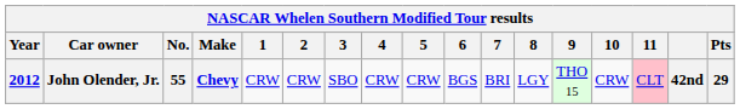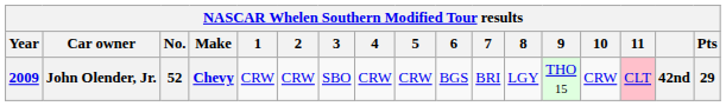John Olender, Jr. | Year: 2012 -> 2009
John Olender, Jr. | No.: 55 -> 52
